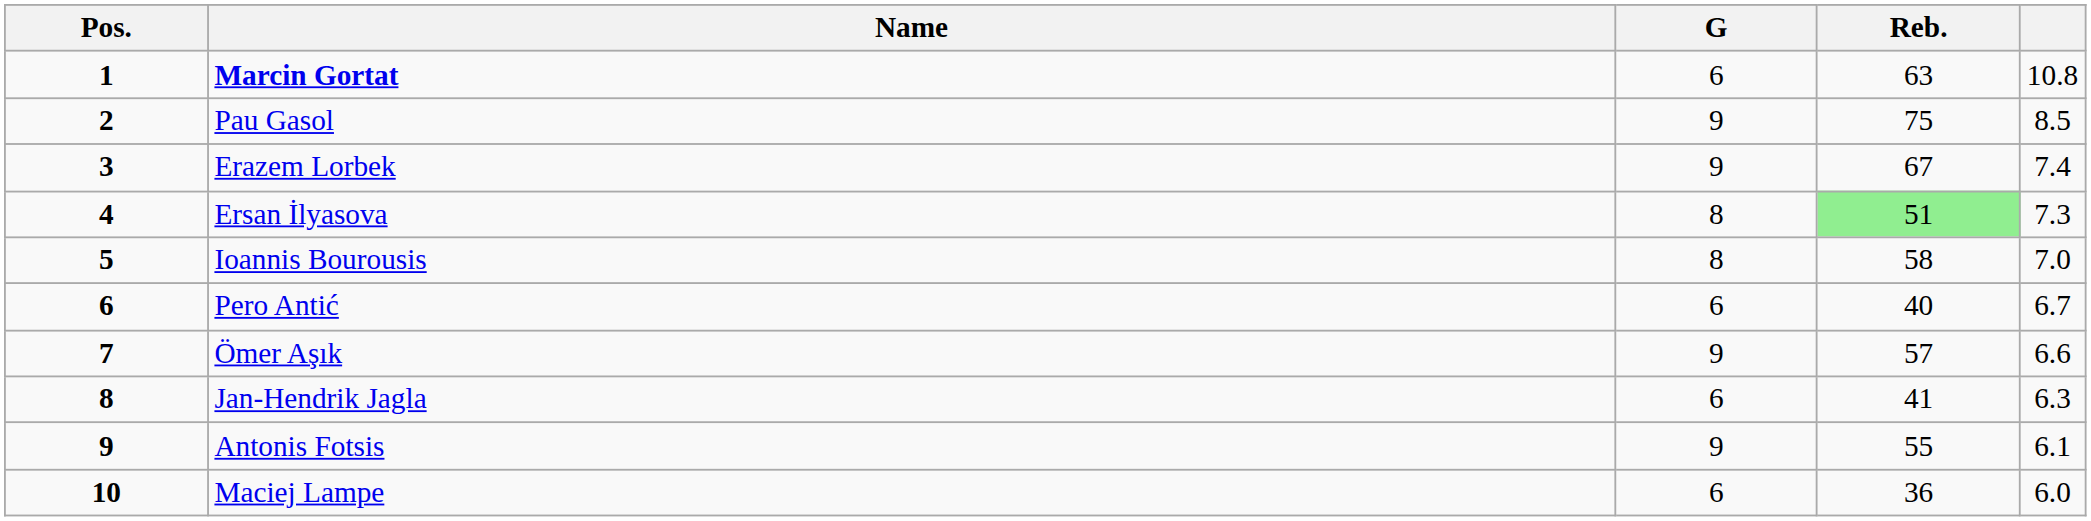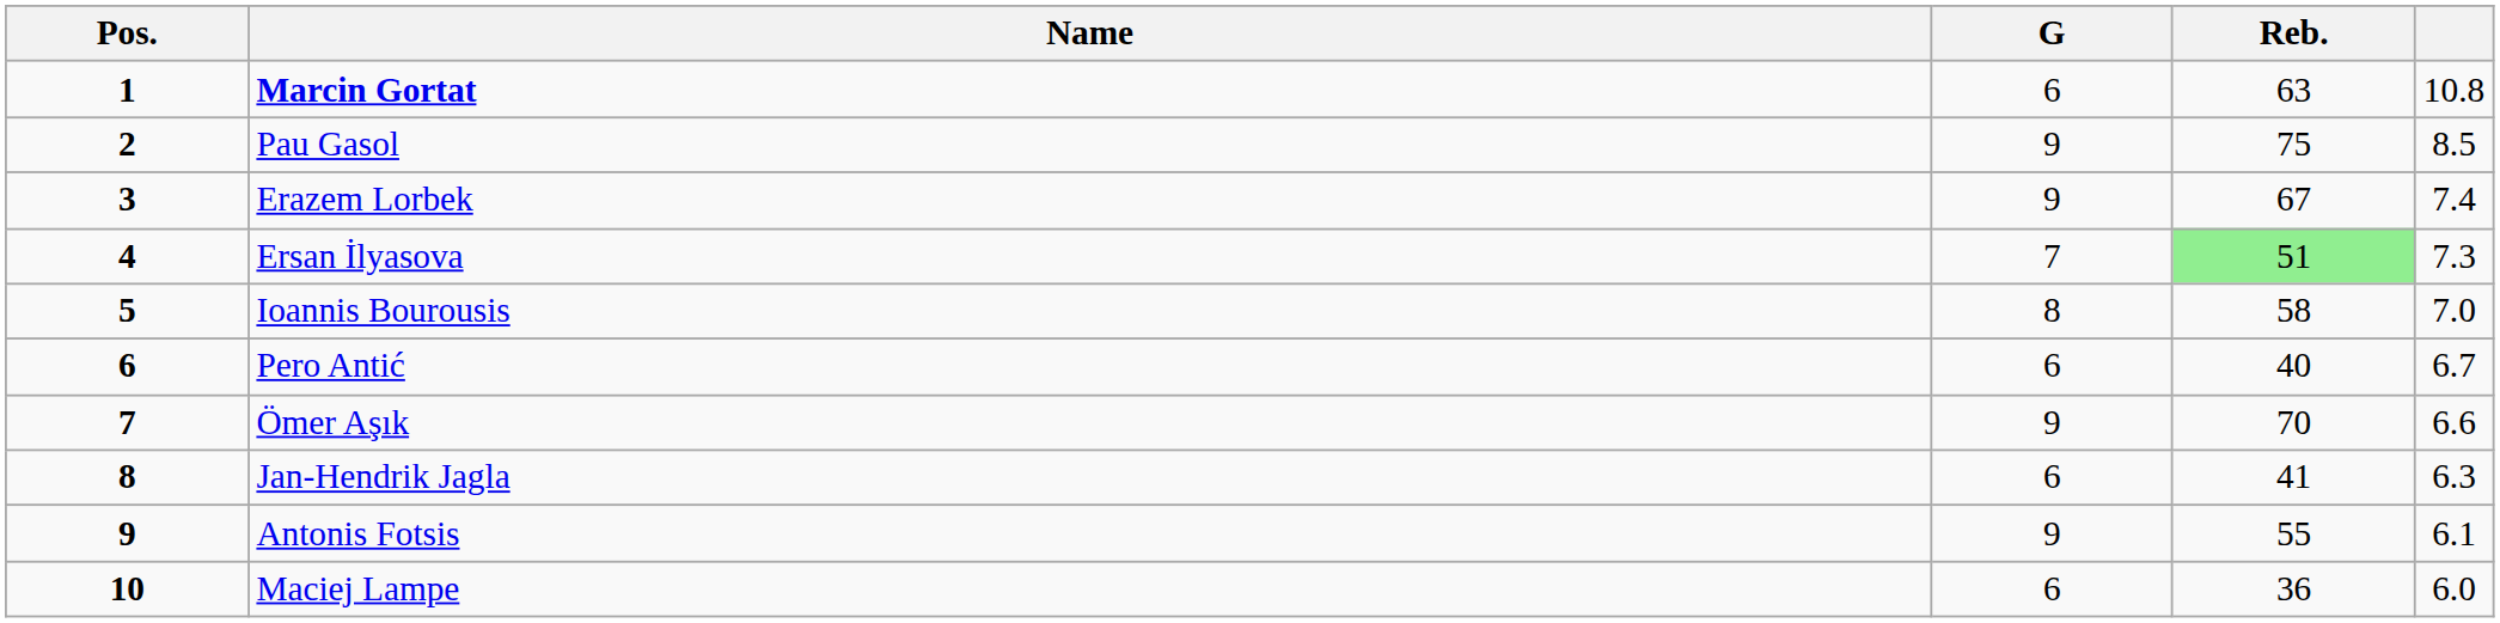Ersan İlyasova | G: 8 -> 7
Ömer Aşık | Reb.: 57 -> 70
